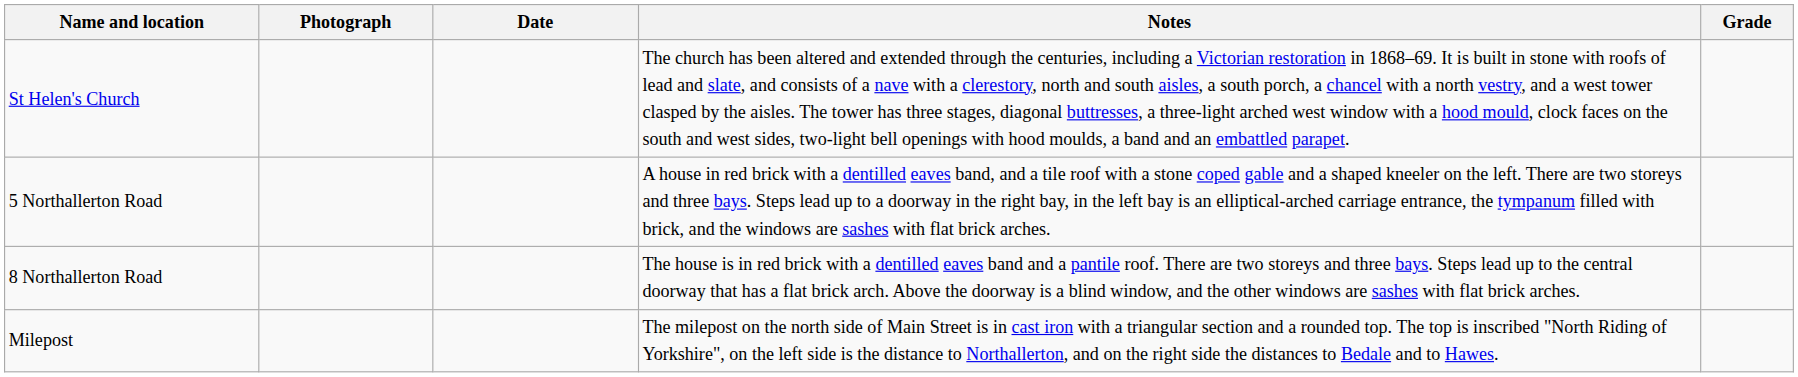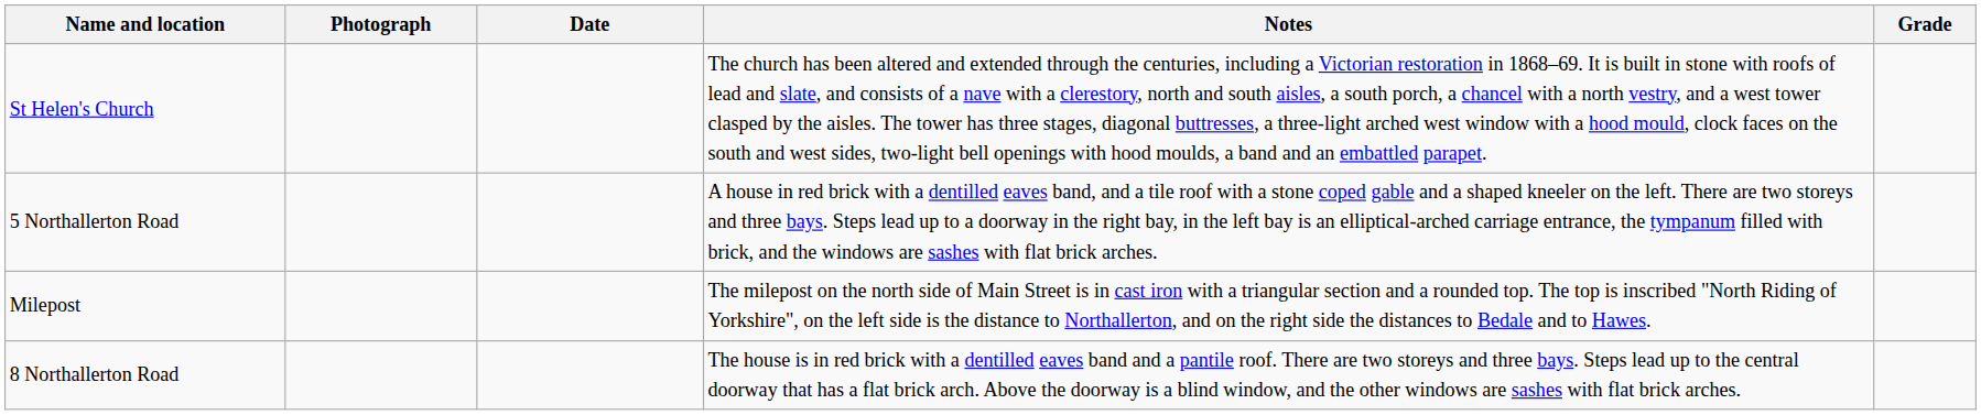rows swapped: 8 Northallerton Road <-> Milepost
